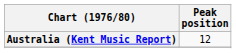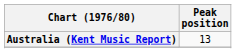Australia (Kent Music Report) | Peak position: 12 -> 13
